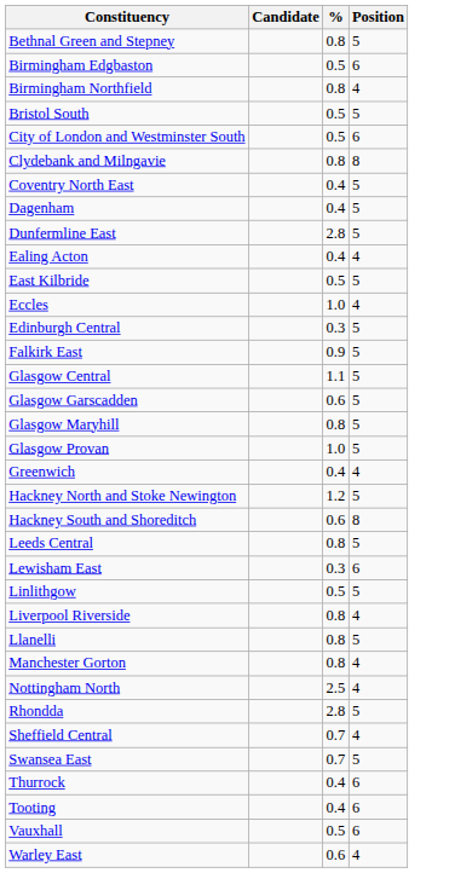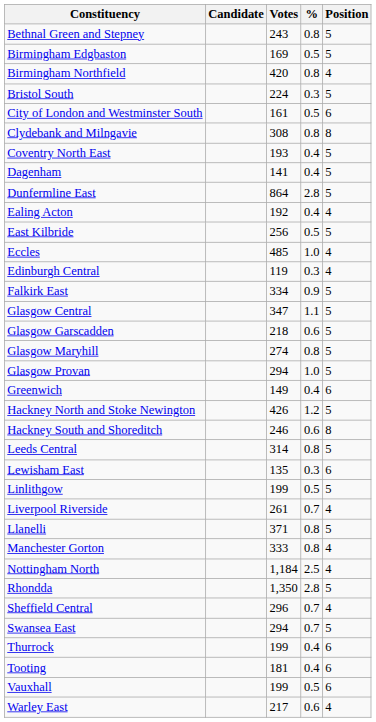+ column: Votes | 243 | 169 | 420 | 224 | 161 | 308 | 193 | 141 | 864 | 192 | 256 | 485 | 119 | 334 | 347 | 218 | 274 | 294 | 149 | 426 | 246 | 314 | 135 | 199 | 261 | 371 | 333 | 1,184 | 1,350 | 296 | 294 | 199 | 181 | 199 | 217
Birmingham Edgbaston | Position: 6 -> 5
Bristol South | %: 0.5 -> 0.3
Edinburgh Central | Position: 5 -> 4
Greenwich | Position: 4 -> 6
Liverpool Riverside | %: 0.8 -> 0.7
